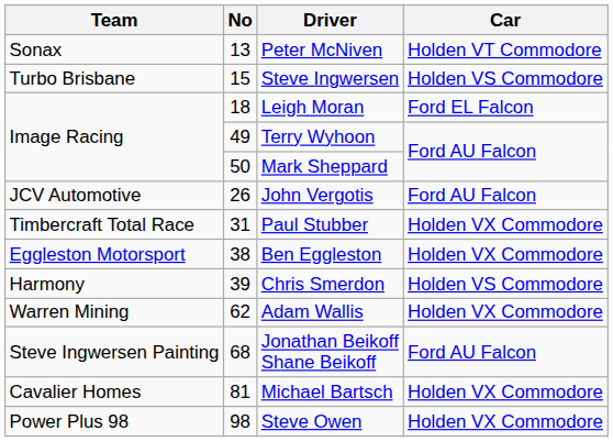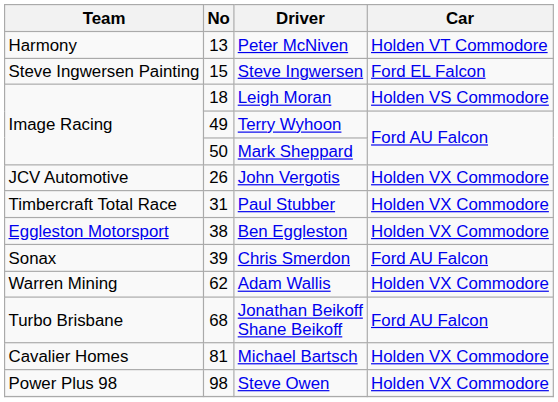Peter McNiven | Team: Sonax -> Harmony
Steve Ingwersen | Team: Turbo Brisbane -> Steve Ingwersen Painting
Steve Ingwersen | Car: Holden VS Commodore -> Ford EL Falcon
Leigh Moran | Car: Ford EL Falcon -> Holden VS Commodore
John Vergotis | Car: Ford AU Falcon -> Holden VX Commodore
Chris Smerdon | Team: Harmony -> Sonax
Chris Smerdon | Car: Holden VS Commodore -> Ford AU Falcon
Jonathan Beikoff Shane Beikoff | Team: Steve Ingwersen Painting -> Turbo Brisbane
